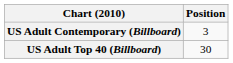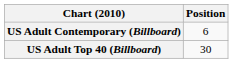US Adult Contemporary (Billboard) | Position: 3 -> 6
